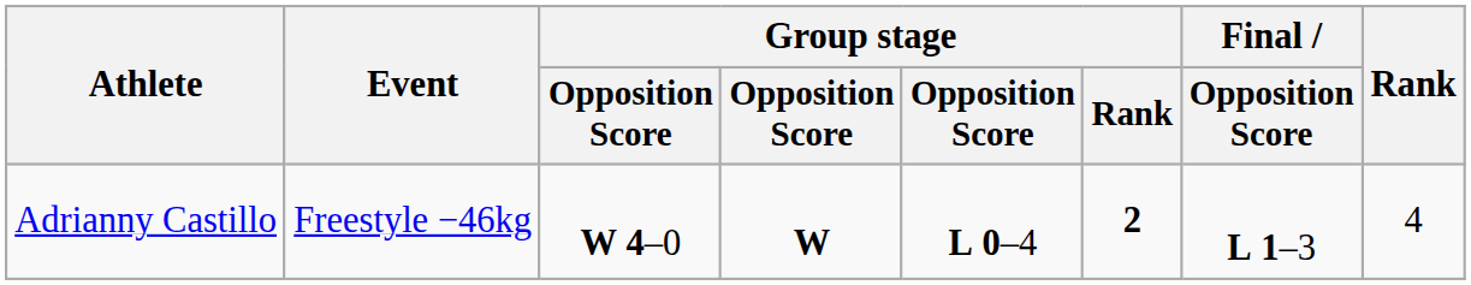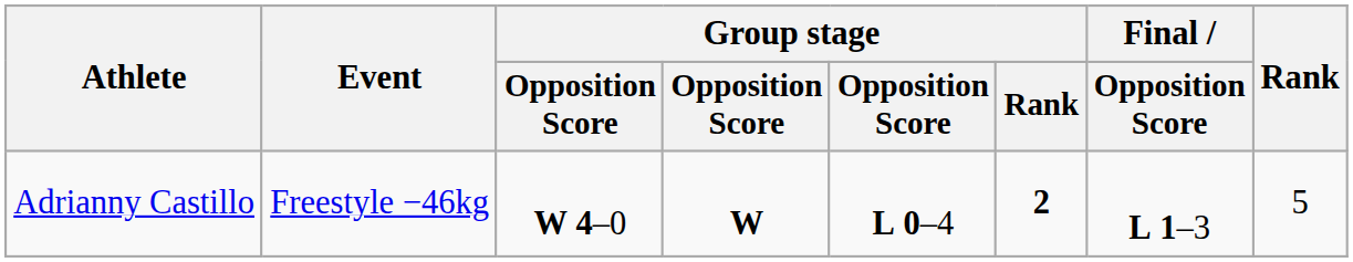Adrianny Castillo | Rank: 4 -> 5
